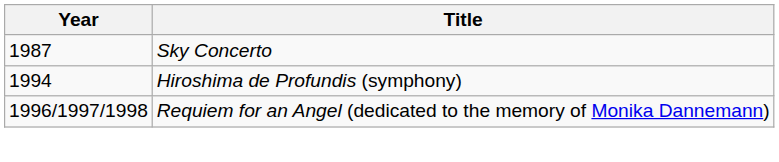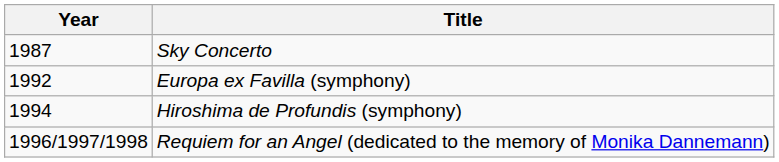+ row: 1992 | Europa ex Favilla (symphony)
